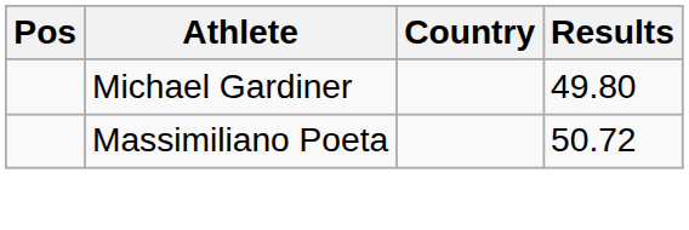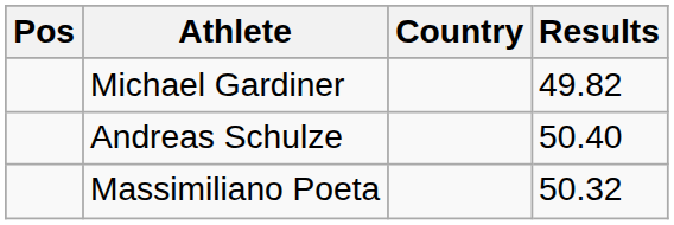Michael Gardiner | Results: 49.80 -> 49.82
+ row: Andreas Schulze | 50.40
Massimiliano Poeta | Results: 50.72 -> 50.32
